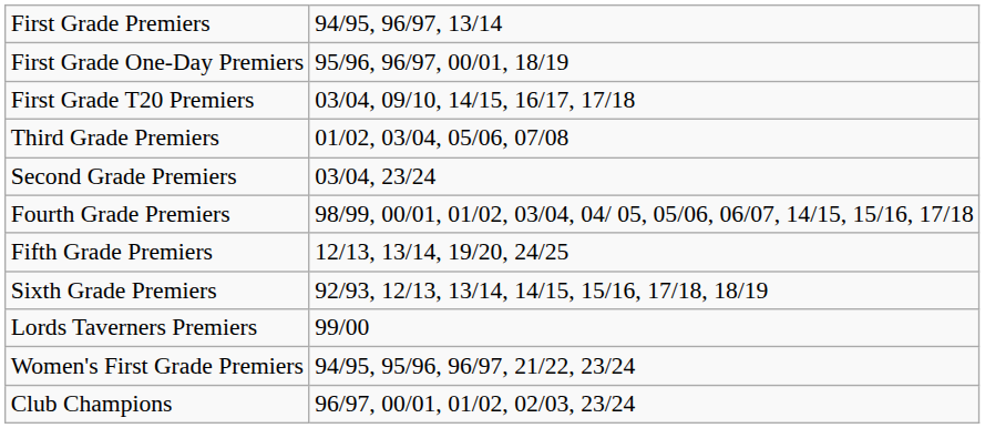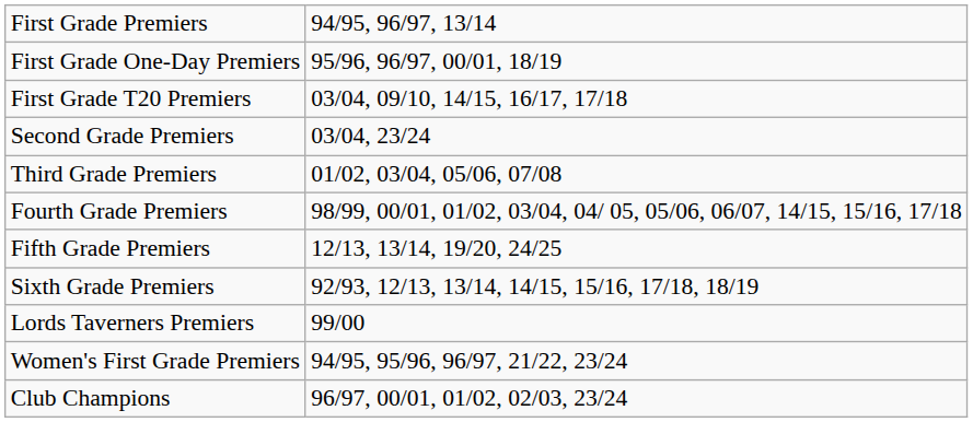rows swapped: Second Grade Premiers <-> Third Grade Premiers
